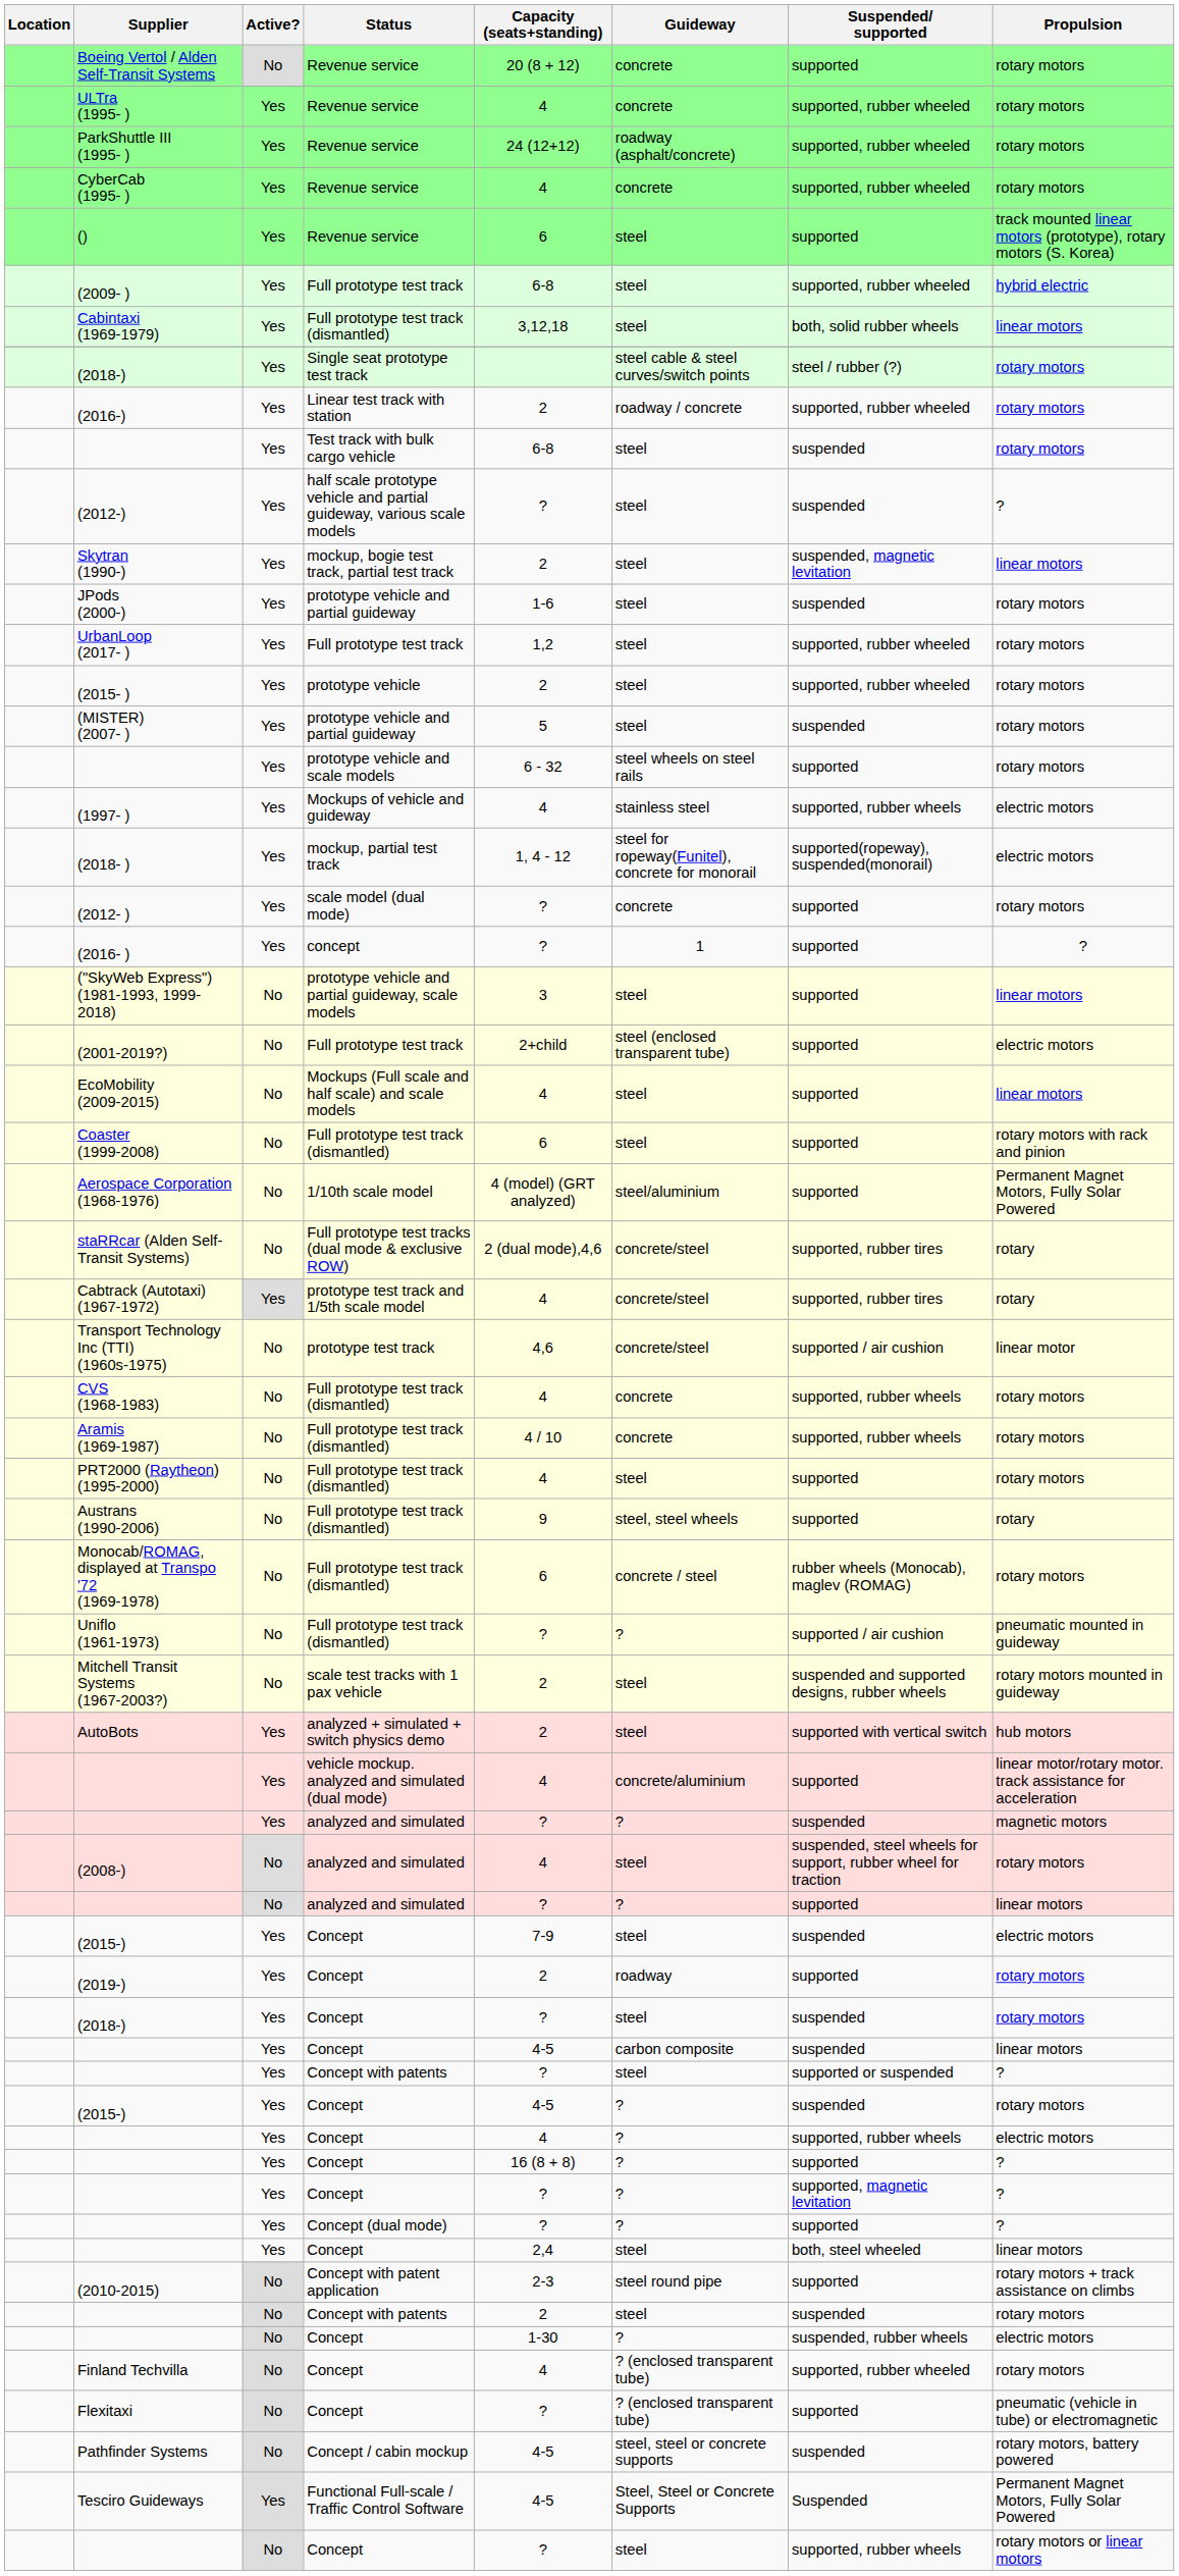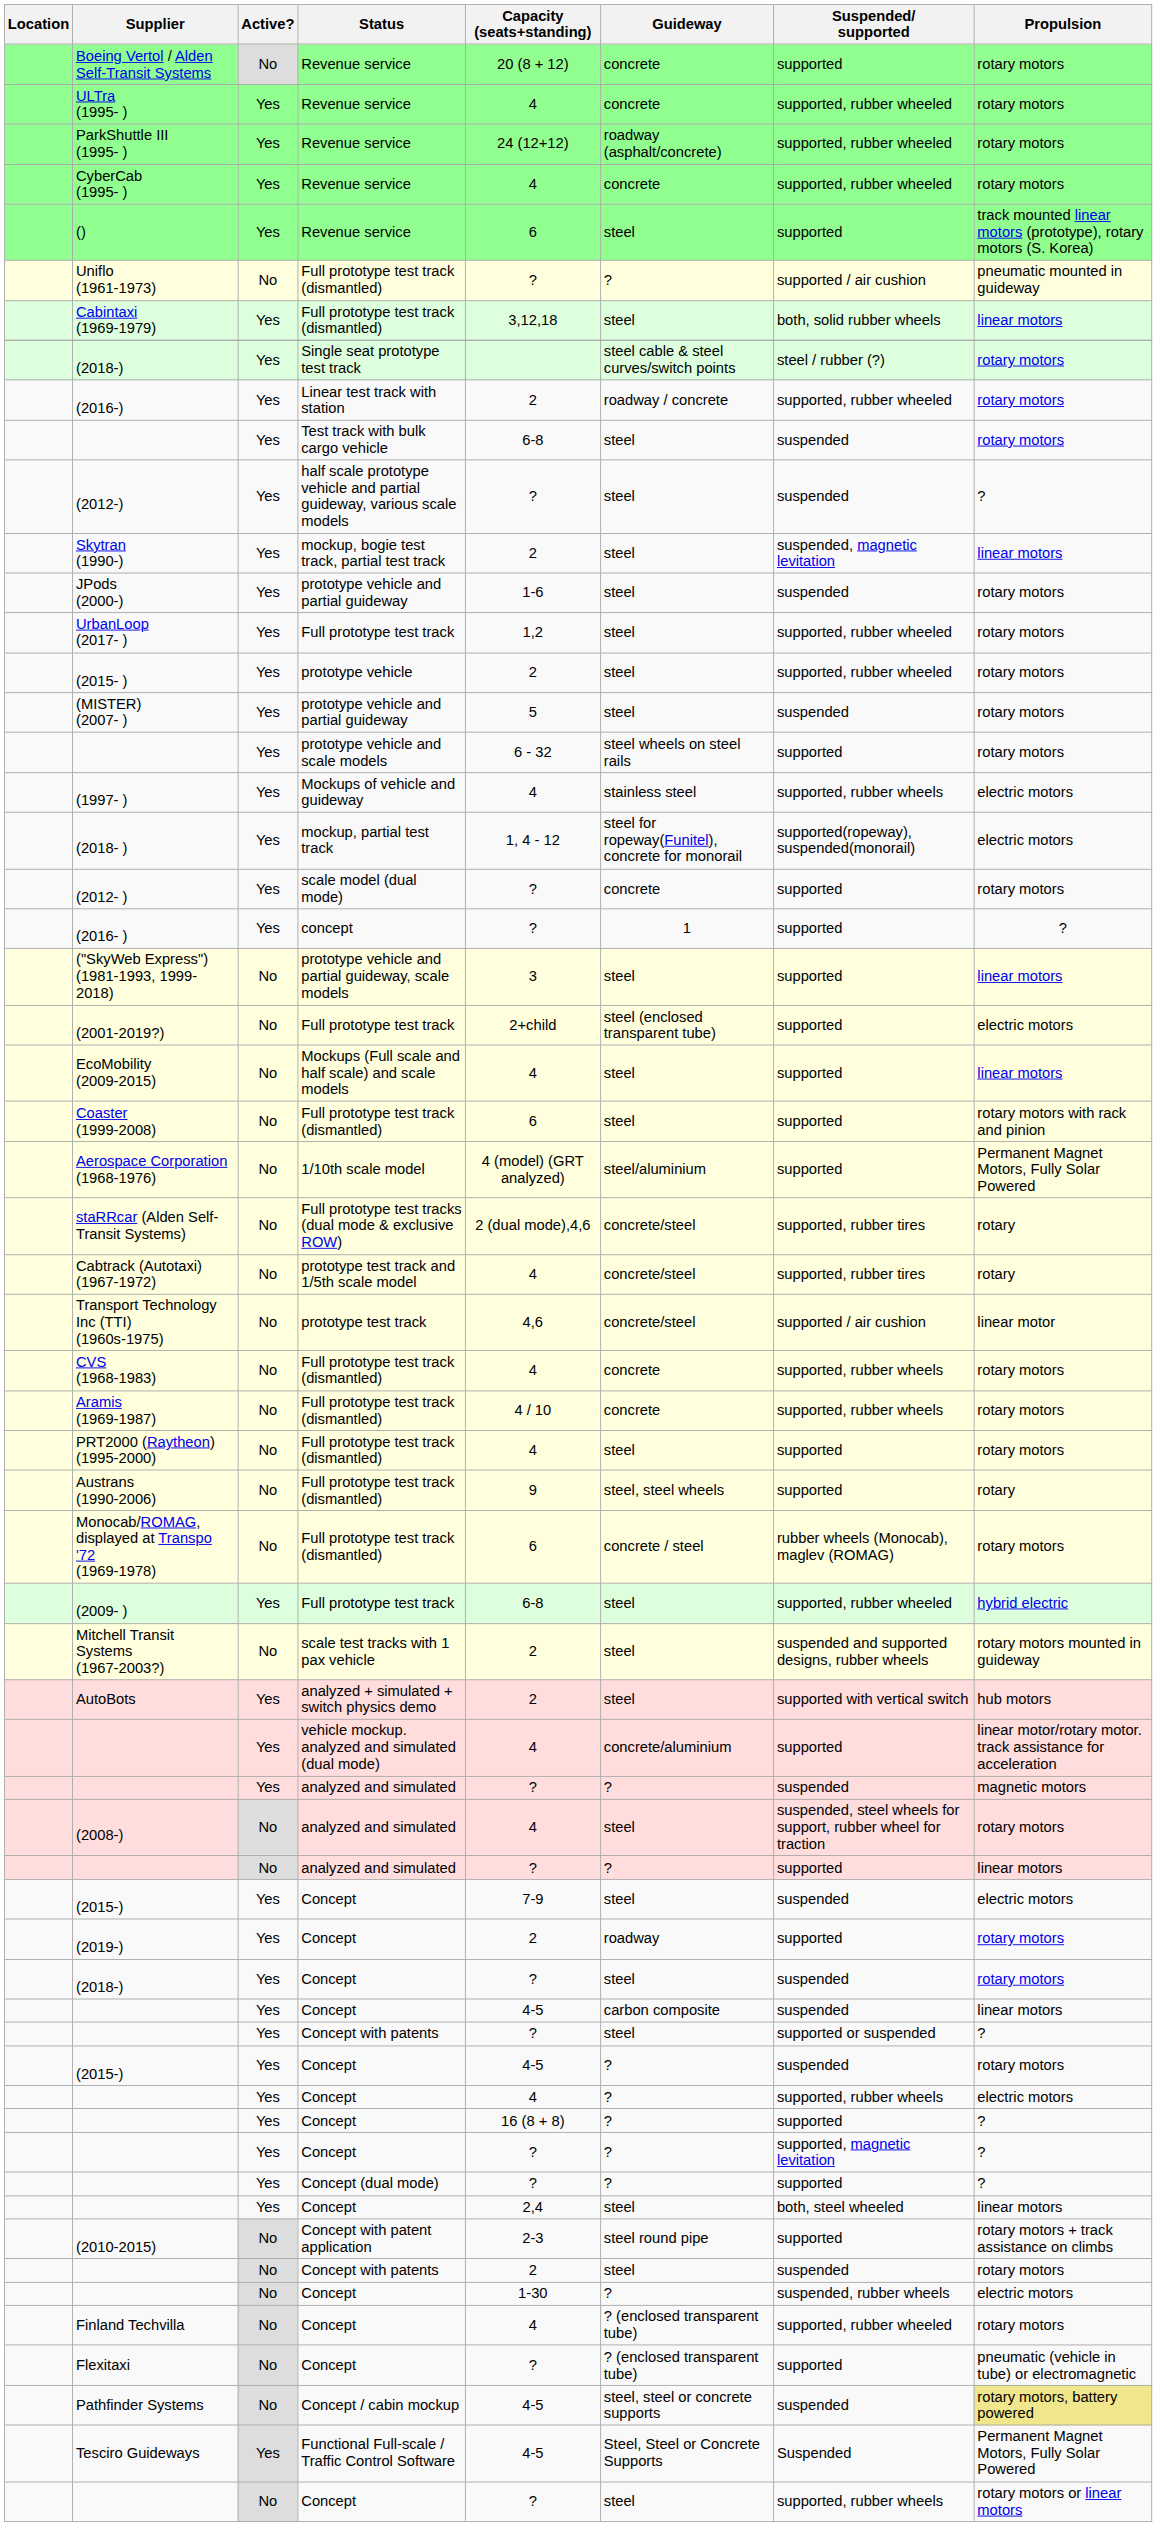rows swapped: (2009- ) <-> Uniflo (1961-1973)
Cabtrack (Autotaxi) (1967-1972) | Active?: Yes -> No
Pathfinder Systems | Propulsion: no background -> khaki background
